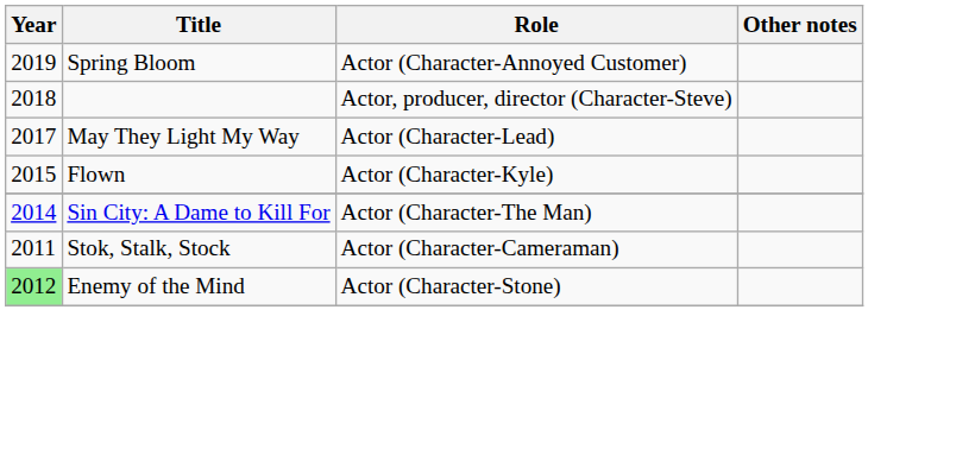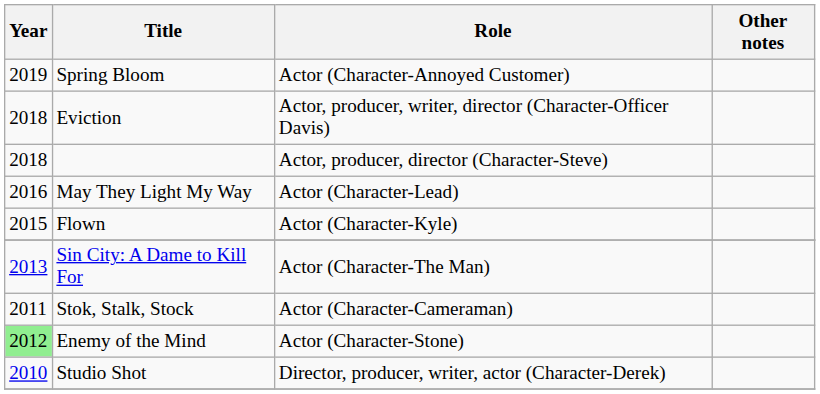+ row: 2018 | Eviction | Actor, producer, writer, director (Character-Officer Davis)
May They Light My Way | Year: 2017 -> 2016
Sin City: A Dame to Kill For | Year: 2014 -> 2013
+ row: 2010 | Studio Shot | Director, producer, writer, actor (Character-Derek)
